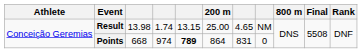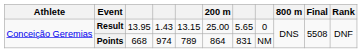Result | column 3: 13.98 -> 13.95
Result | column 4: 1.74 -> 1.43
Result | column 7: 4.65 -> 5.65
Result | column 8: NM -> 0
Points | column 5: bold -> normal
Points | column 8: 0 -> NM
